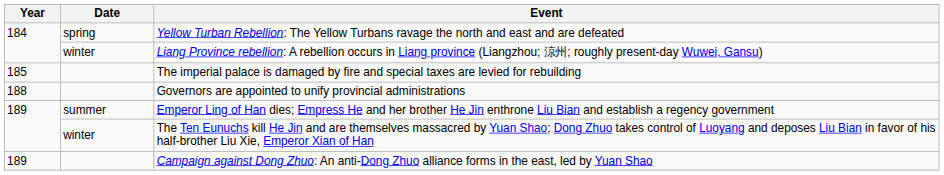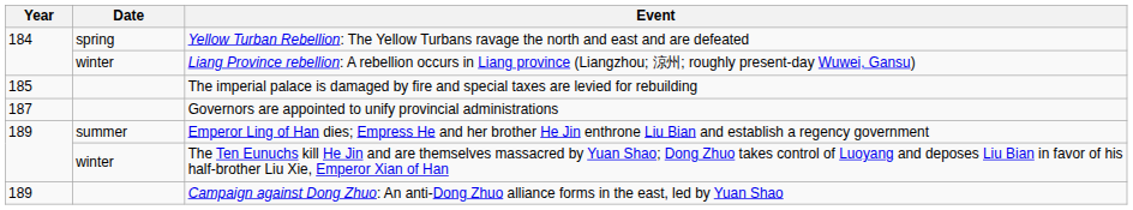Governors are appointed to unify provincial administrations | Year: 188 -> 187
